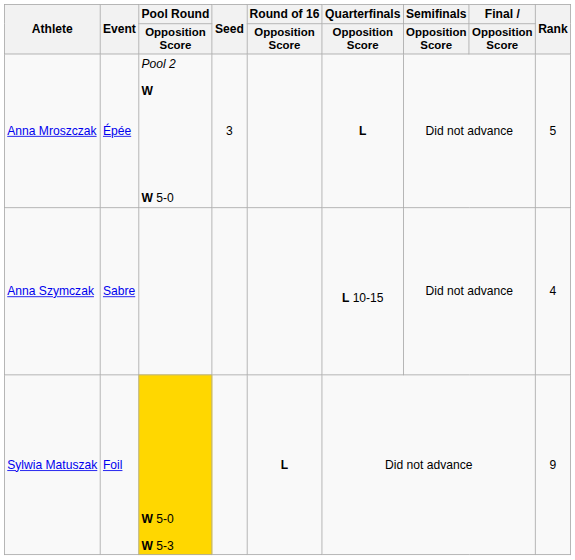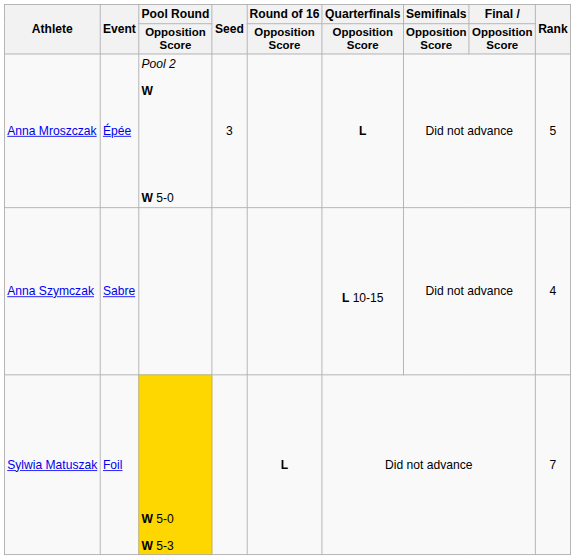Sylwia Matuszak | Rank: 9 -> 7
